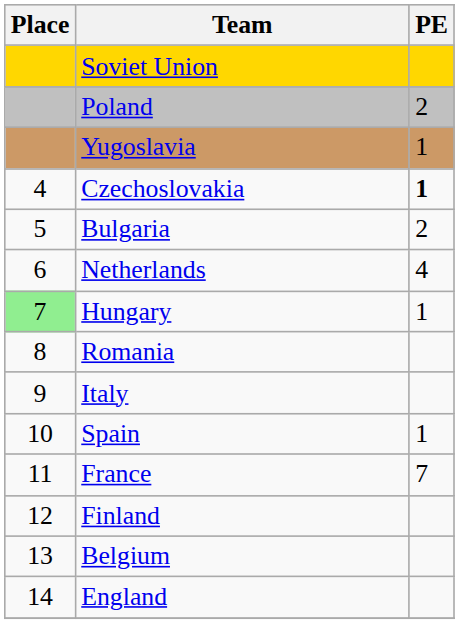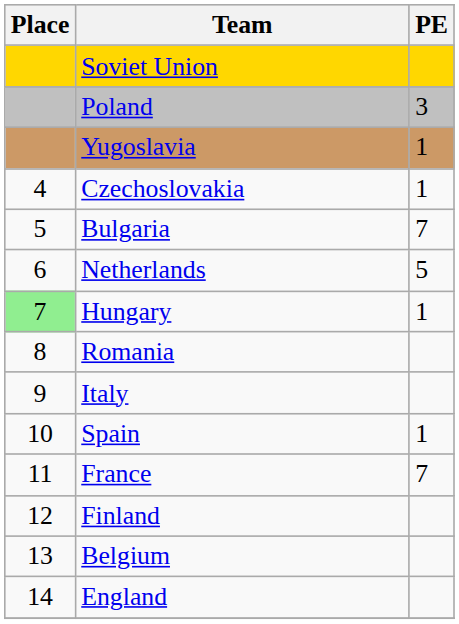Poland | PE: 2 -> 3
Czechoslovakia | PE: bold -> normal
Bulgaria | PE: 2 -> 7
Netherlands | PE: 4 -> 5
